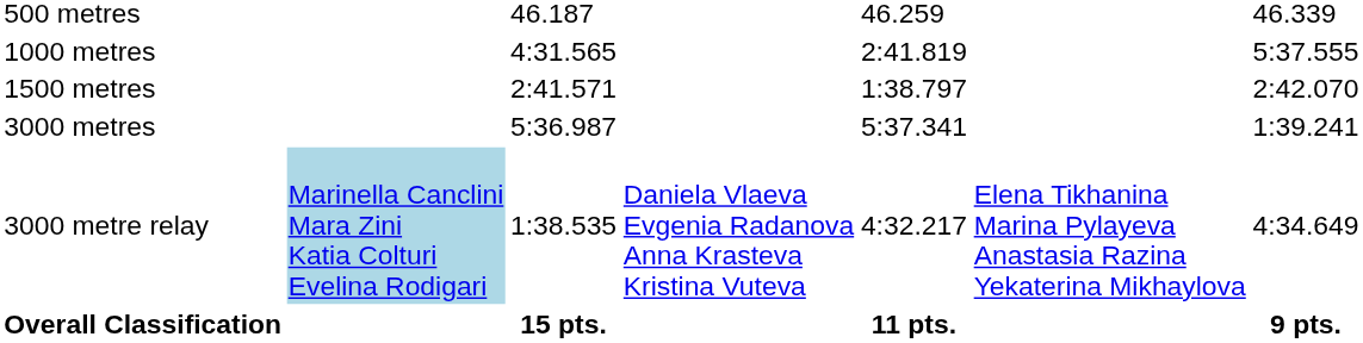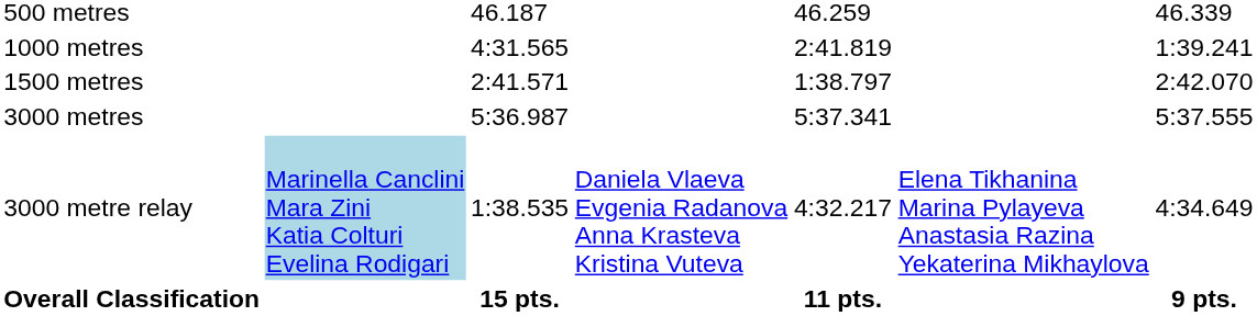1000 metres | column 7: 5:37.555 -> 1:39.241
3000 metres | column 7: 1:39.241 -> 5:37.555
